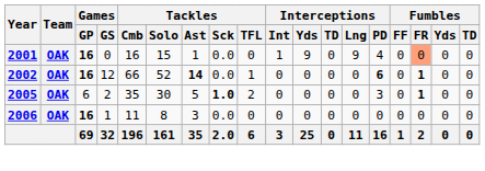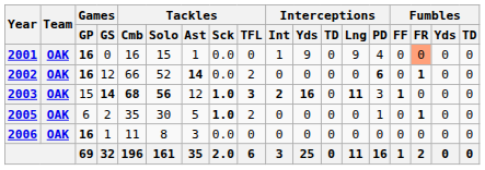2002 | Tackles / TFL: 1 -> 2
+ row: 2003 | OAK | 15 | 14 | 68 | 56 | 12 | 1.0 | 3 | 2 | 16 | 0 | 11 | 3 | 1 | 0 | 0 | 0
2005 | Interceptions / PD: 3 -> 1
